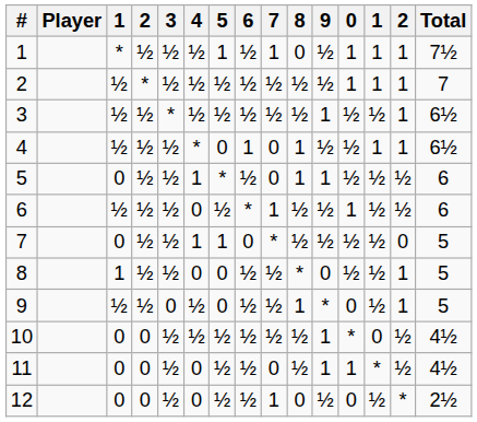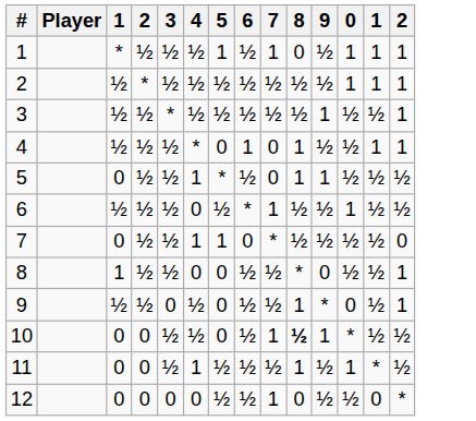- column: Total | 7½ | 7 | 6½ | 6½ | 6 | 6 | 5 | 5 | 5 | 4½ | 4½ | 2½
10 | 5: ½ -> 0
10 | 7: ½ -> 1
10 | 8: normal -> bold
10 | column 13: 0 -> ½
11 | 4: 0 -> 1
11 | 7: 0 -> ½
11 | 8: ½ -> 1
11 | 9: 1 -> ½
12 | 3: ½ -> 0
12 | 0: 0 -> ½
12 | column 13: ½ -> 0
